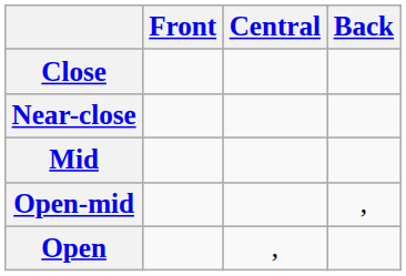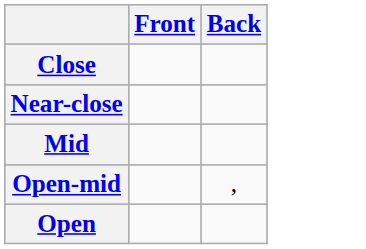- column: Central | ,
